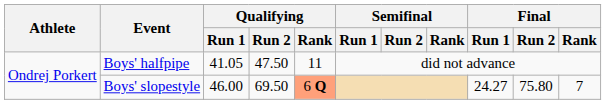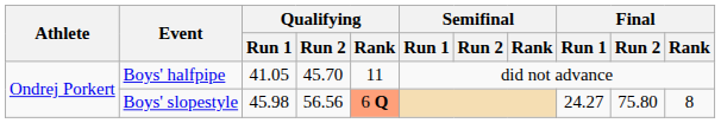Boys' halfpipe | Qualifying / Run 2: 47.50 -> 45.70
Boys' slopestyle | Qualifying / Run 1: 46.00 -> 45.98
Boys' slopestyle | Qualifying / Run 2: 69.50 -> 56.56
Boys' slopestyle | Final / Rank: 7 -> 8
